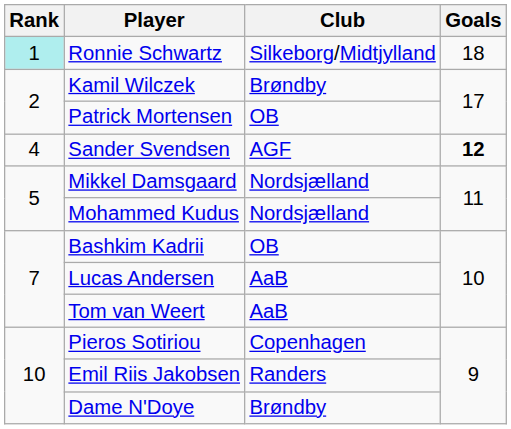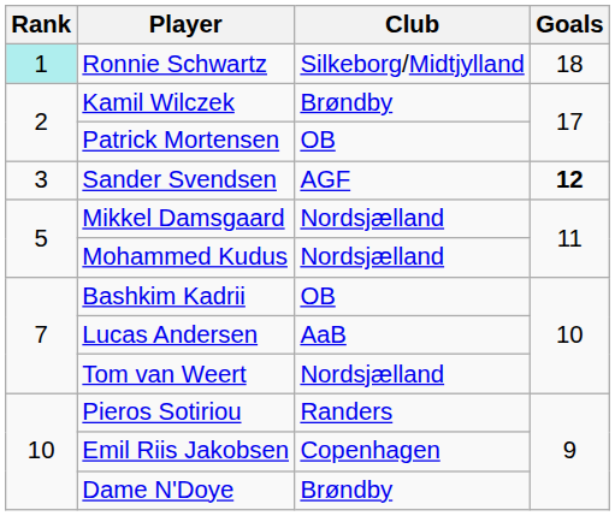Sander Svendsen | Rank: 4 -> 3
Tom van Weert | Club: AaB -> Nordsjælland
Pieros Sotiriou | Club: Copenhagen -> Randers
Emil Riis Jakobsen | Club: Randers -> Copenhagen
